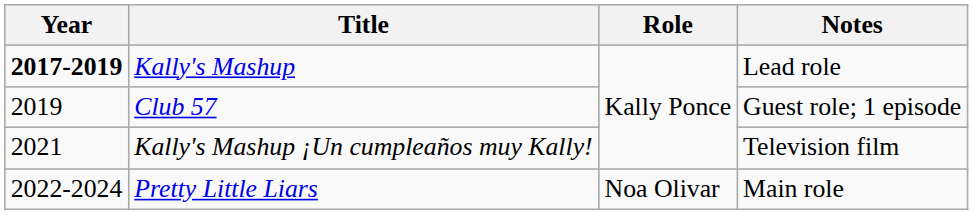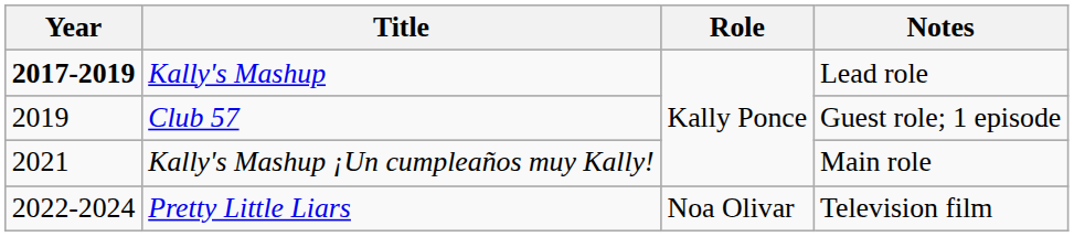Kally's Mashup ¡Un cumpleaños muy Kally! | Notes: Television film -> Main role
Pretty Little Liars | Notes: Main role -> Television film
